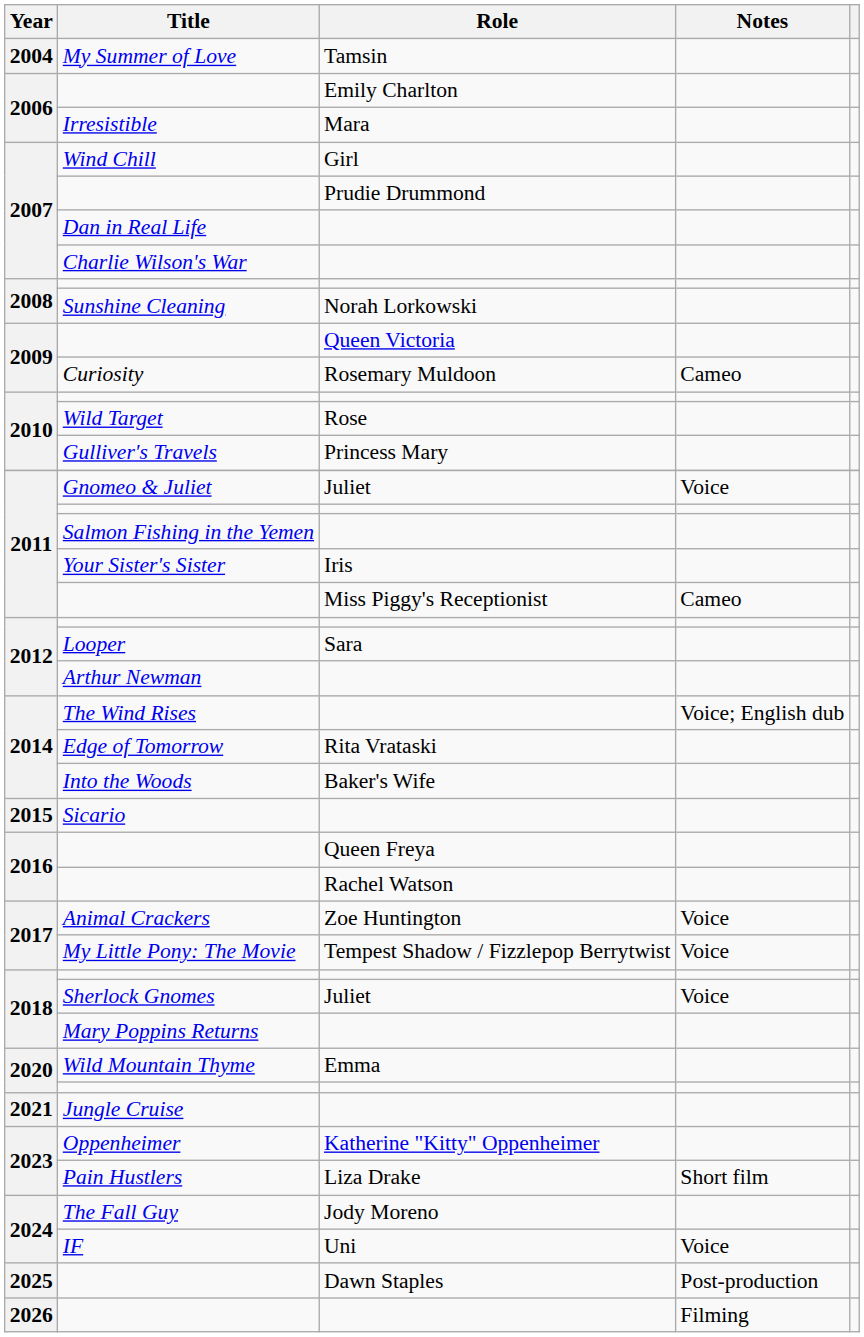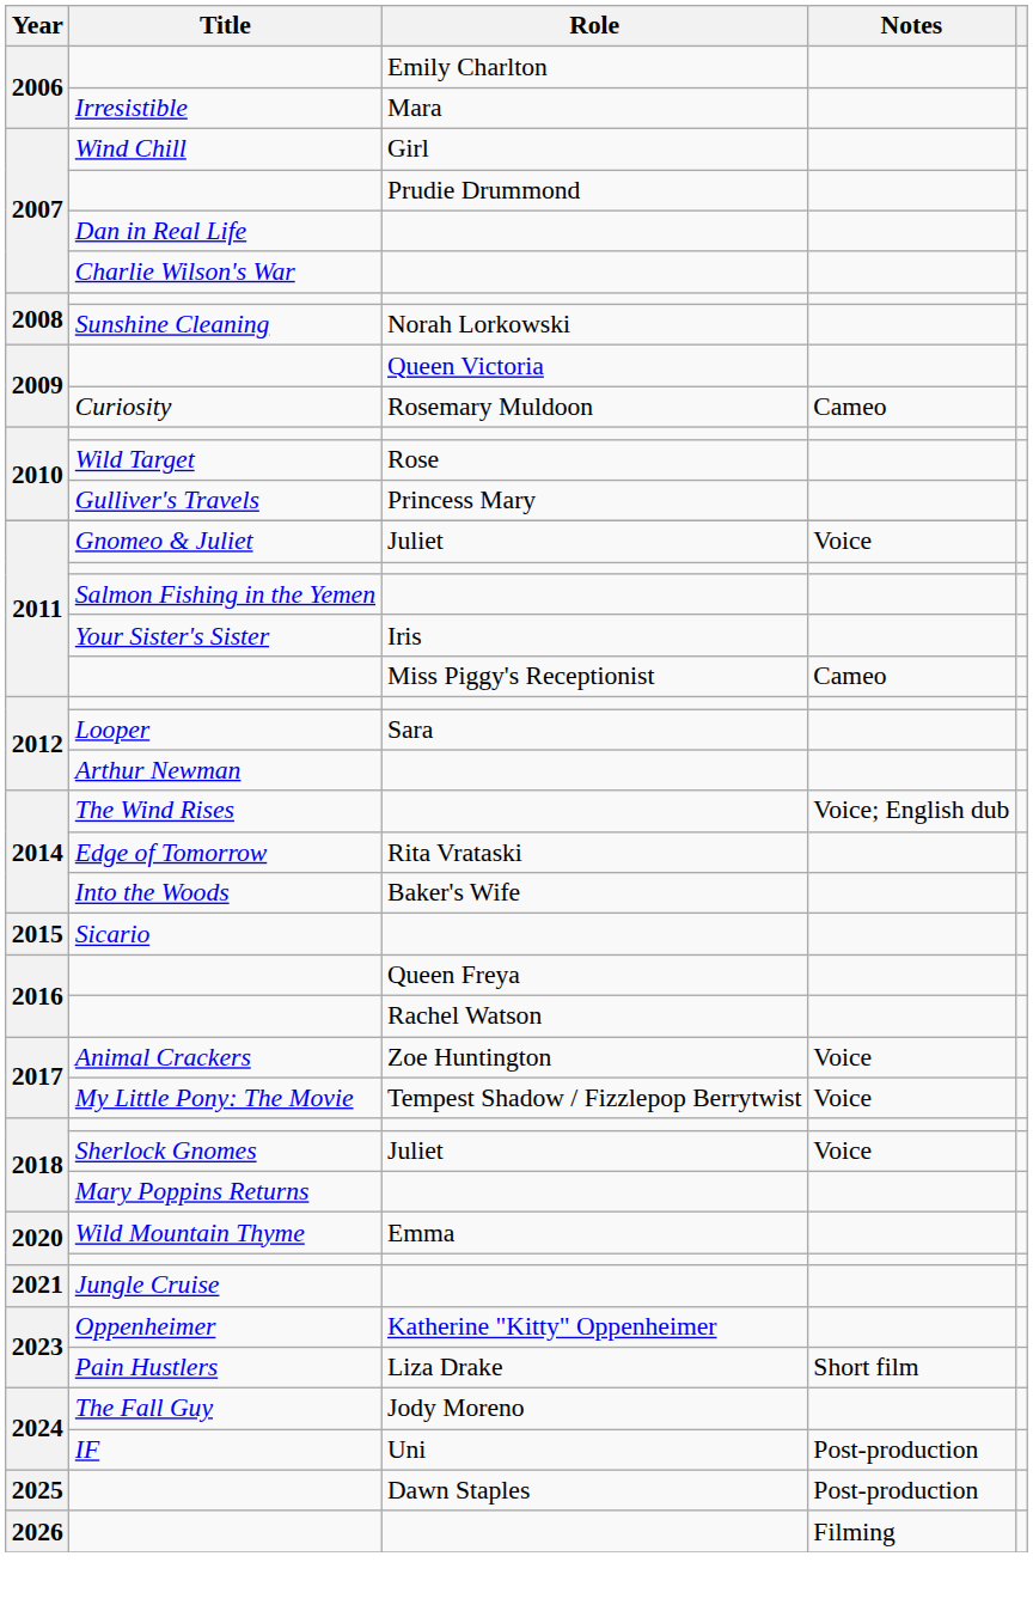- row: 2004 | My Summer of Love | Tamsin
IF | Notes: Voice -> Post-production
